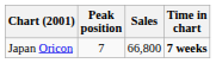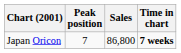Japan Oricon | Sales: 66,800 -> 86,800
